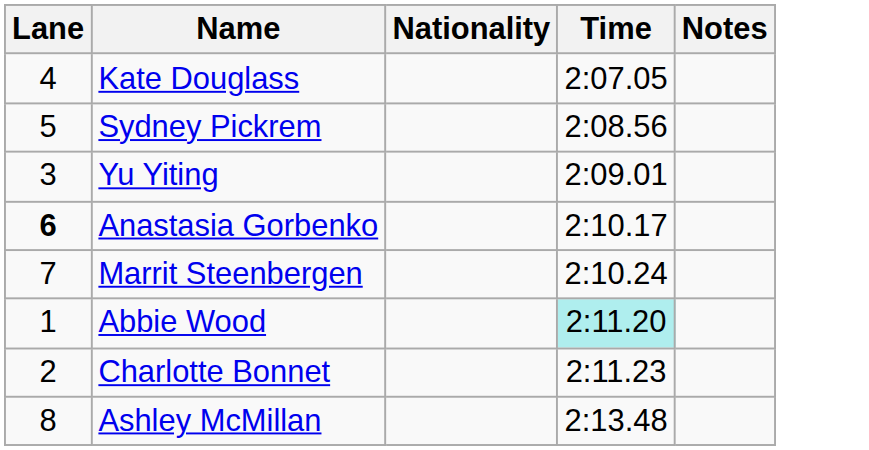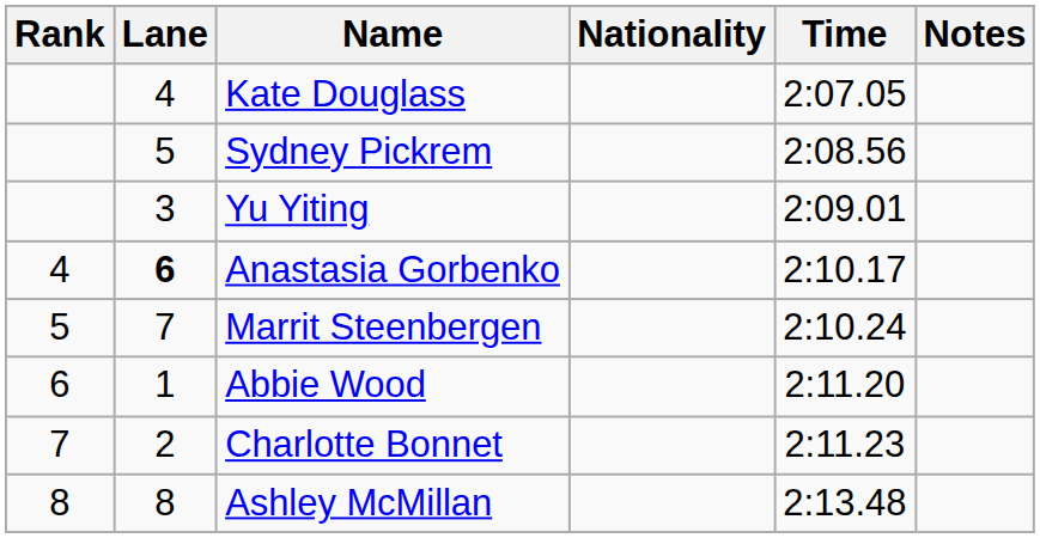+ column: Rank | 4 | 5 | 6 | 7 | 8
Abbie Wood | Time: paleturquoise background -> no background
